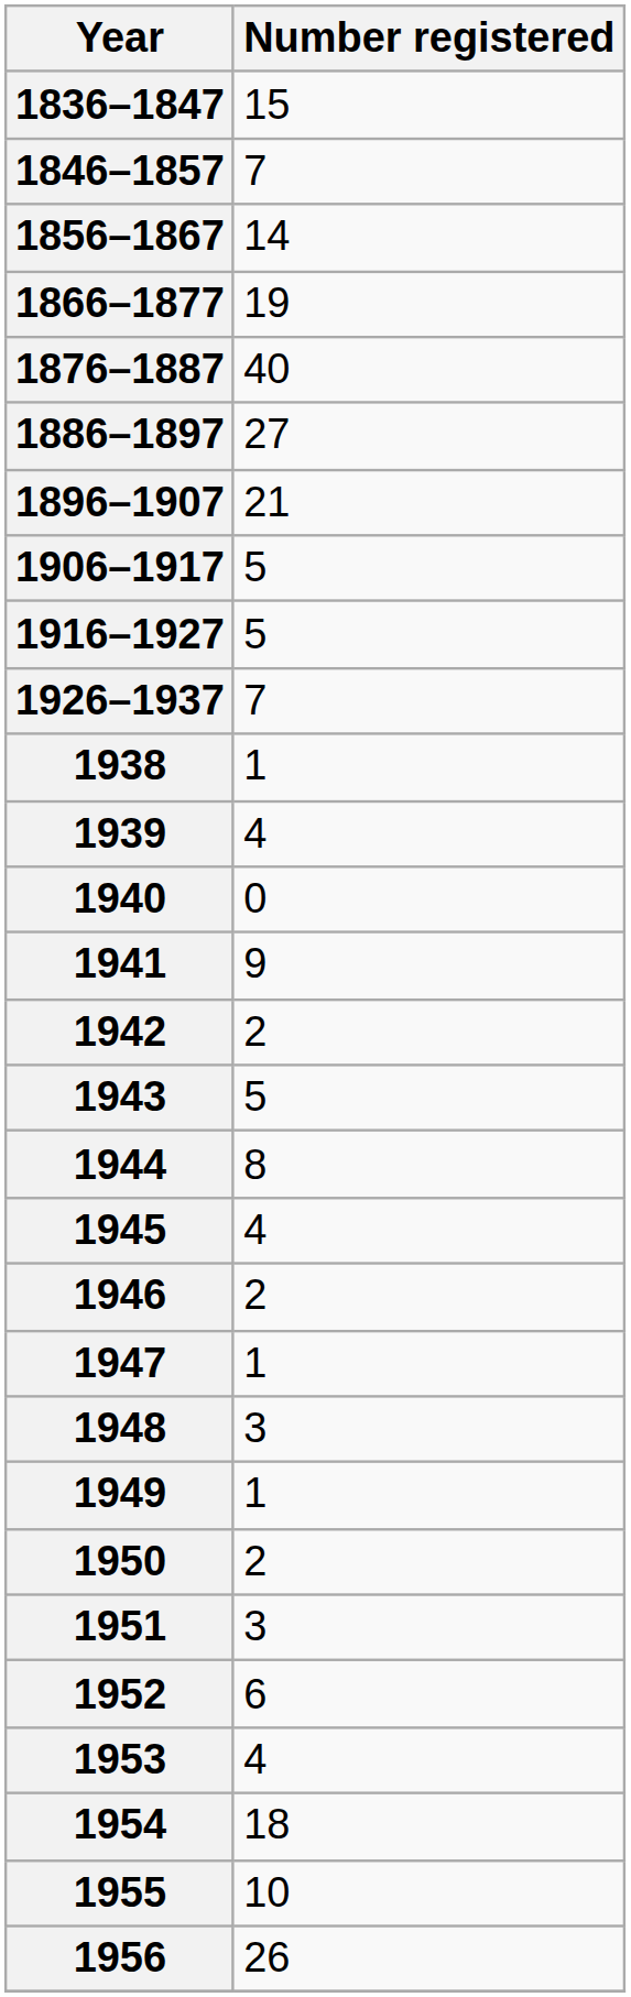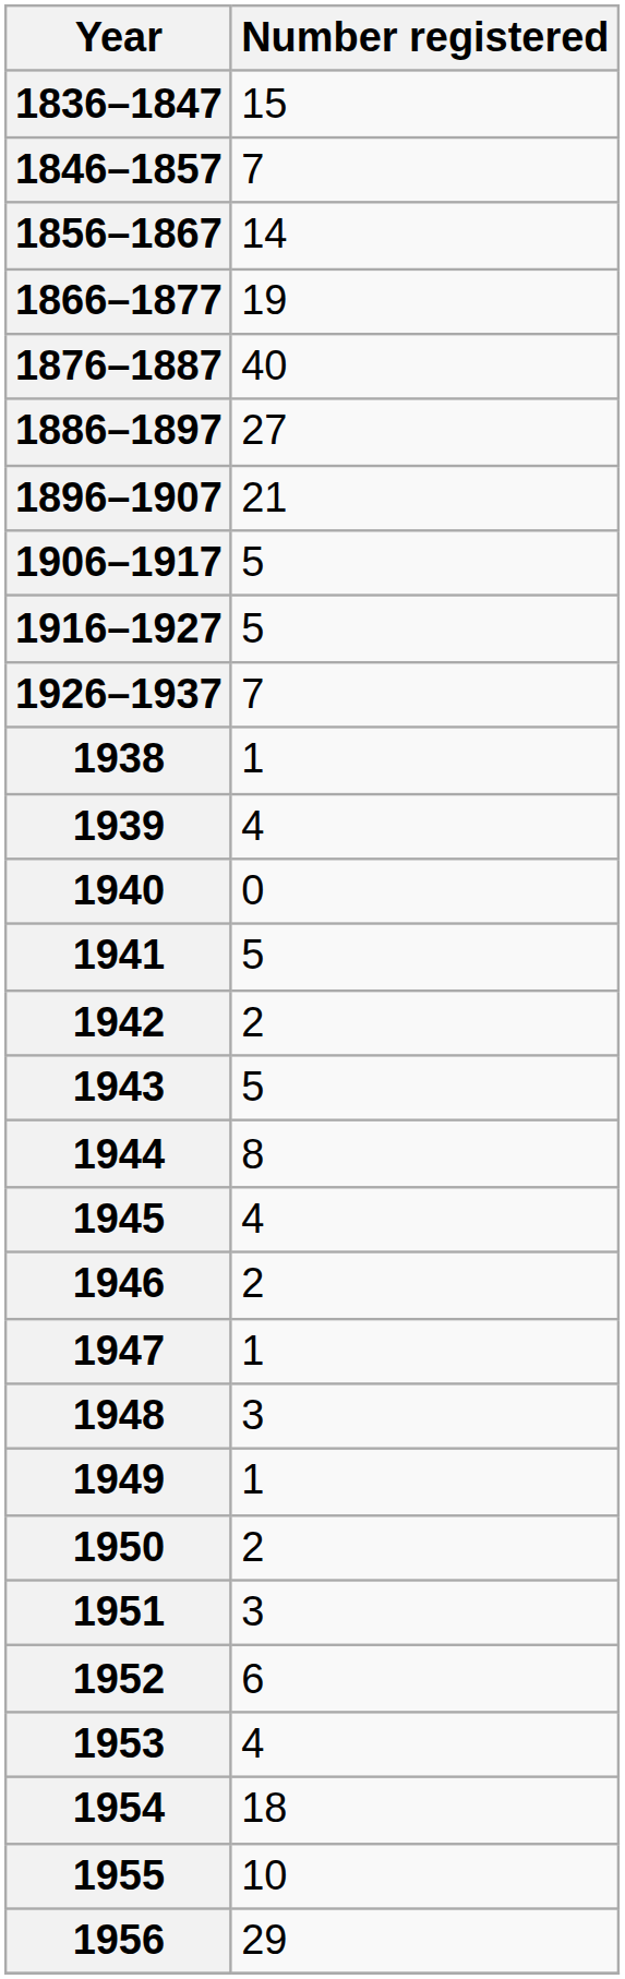1941 | Number registered: 9 -> 5
1956 | Number registered: 26 -> 29
